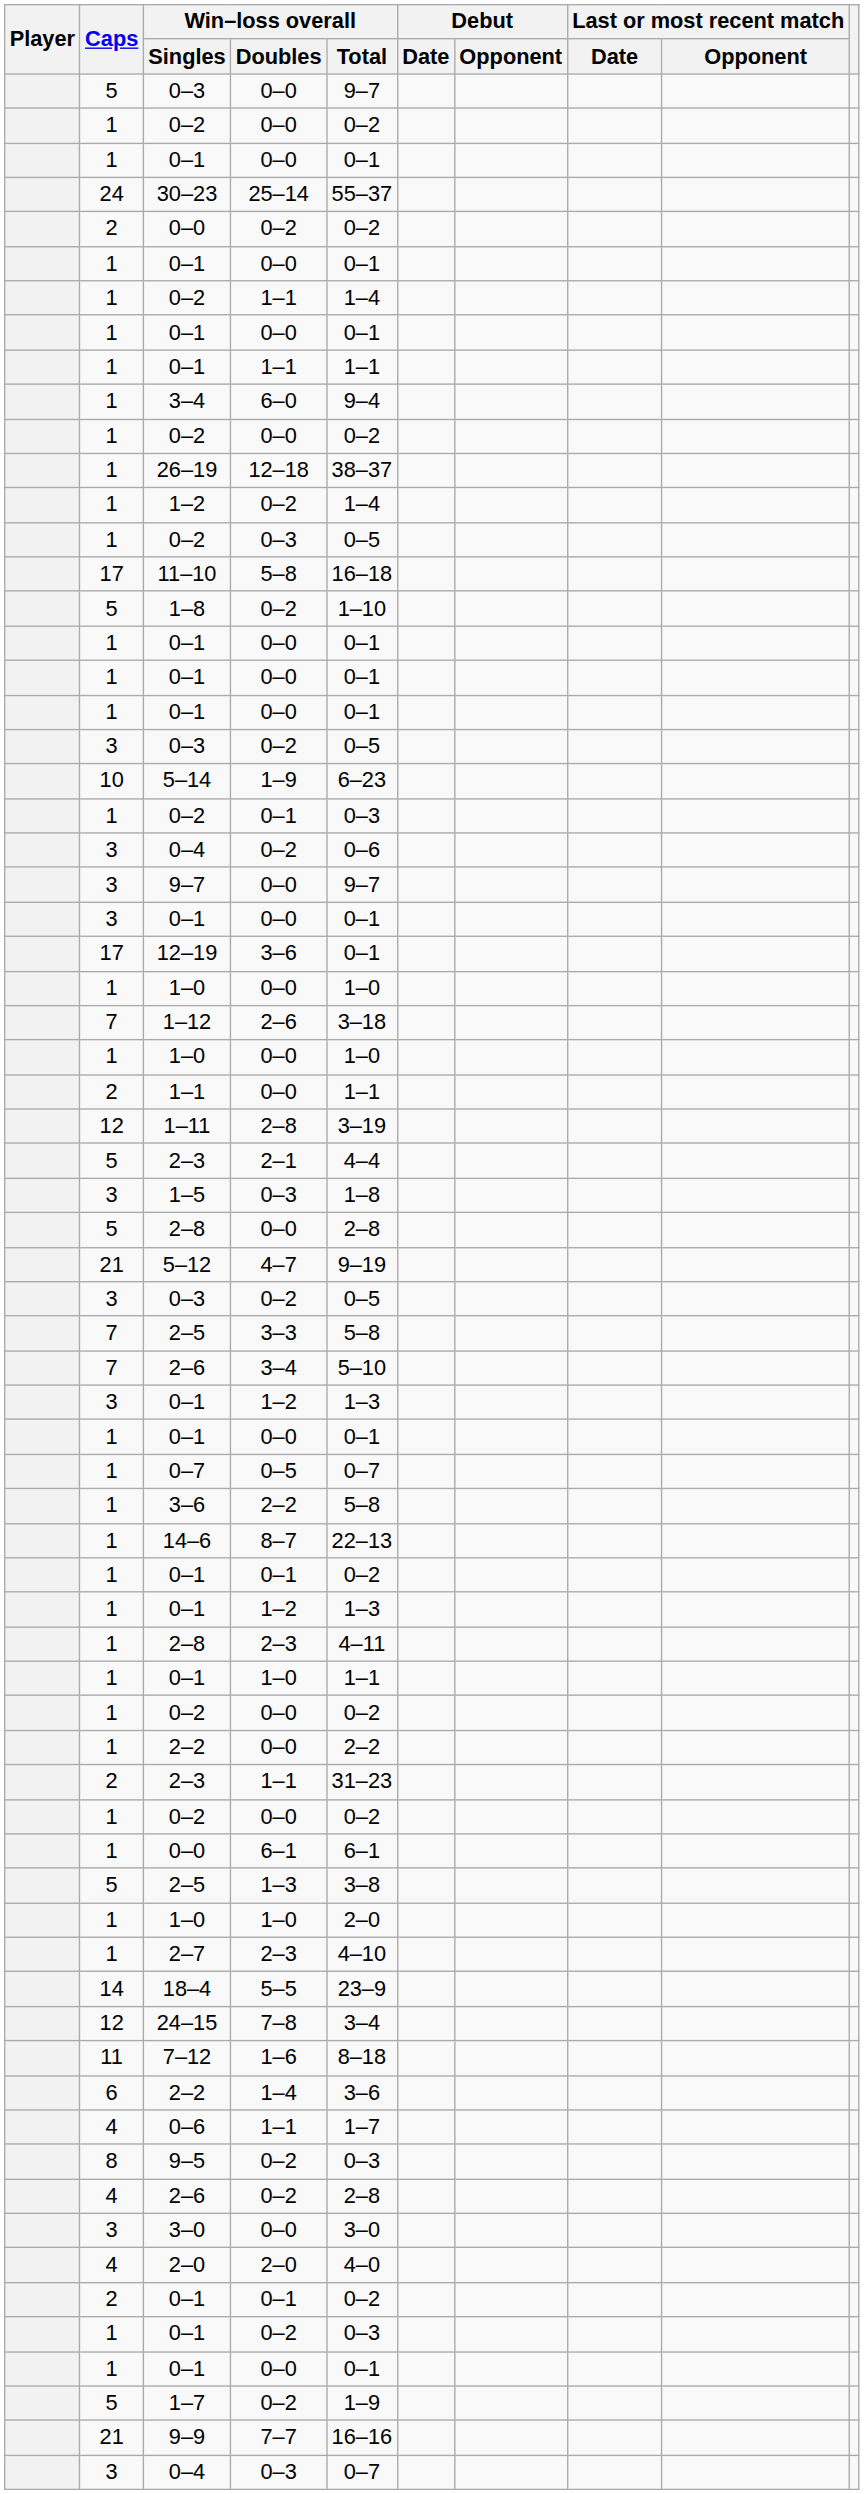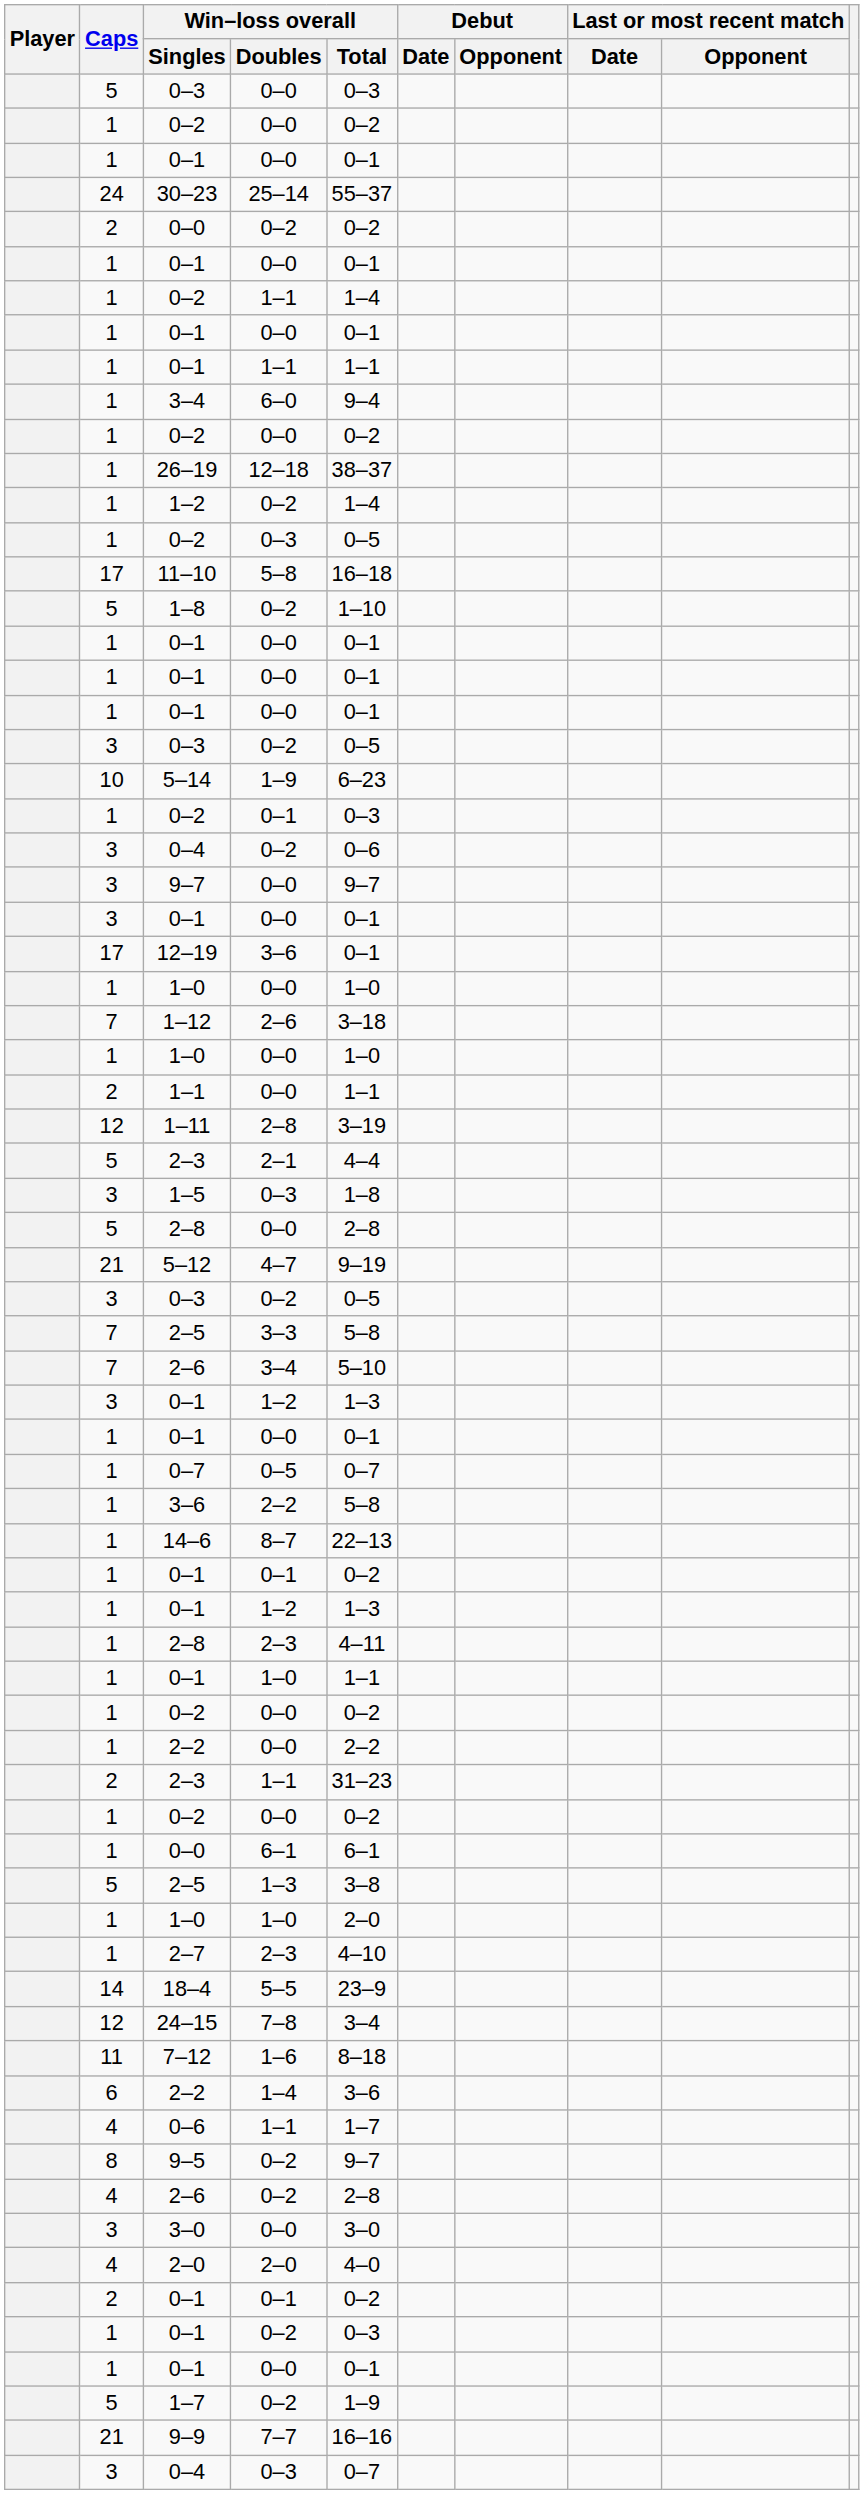0–3 / 0–0 | Win–loss overall / Total: 9–7 -> 0–3
9–5 | Win–loss overall / Total: 0–3 -> 9–7
